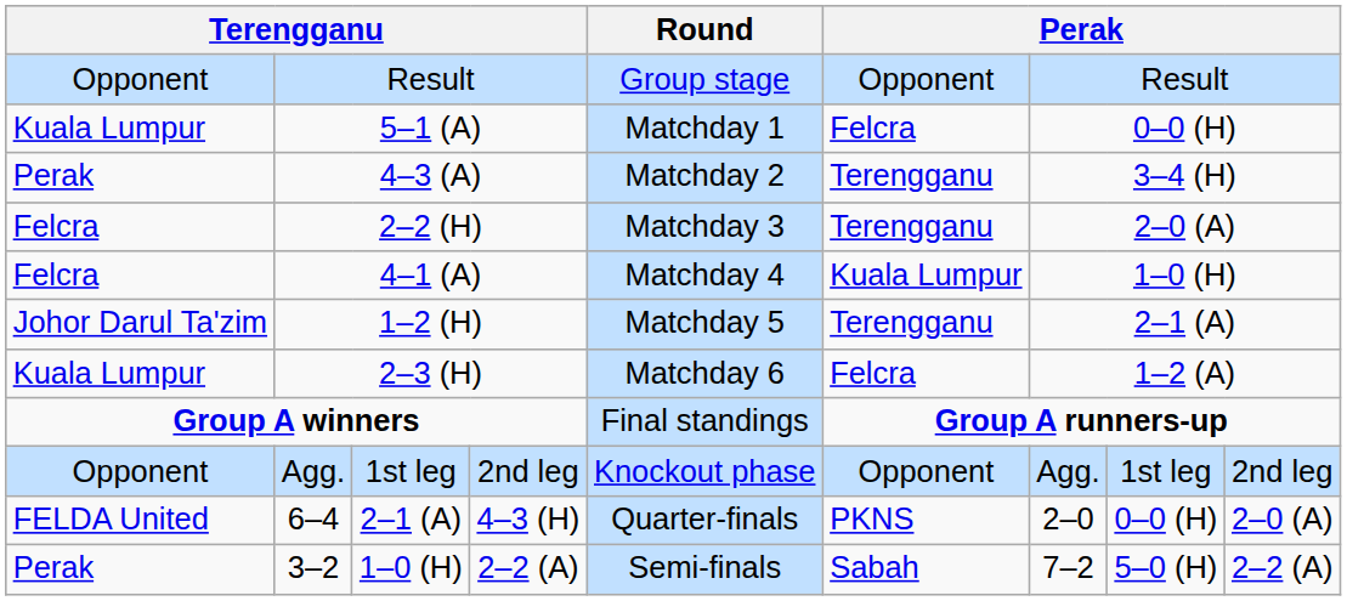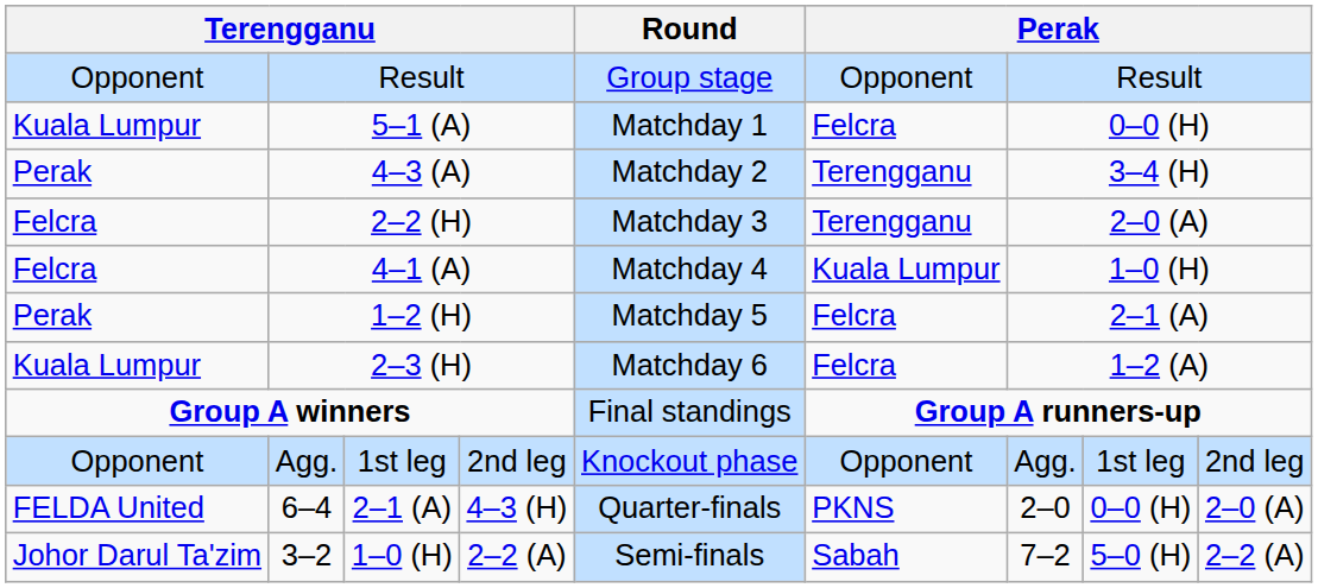1–2 (H) | column 1: Johor Darul Ta'zim -> Perak
1–2 (H) | column 6: Terengganu -> Felcra
3–2 | column 1: Perak -> Johor Darul Ta'zim
